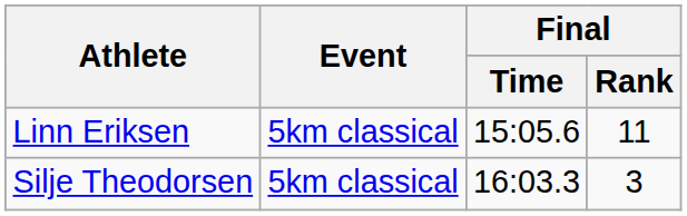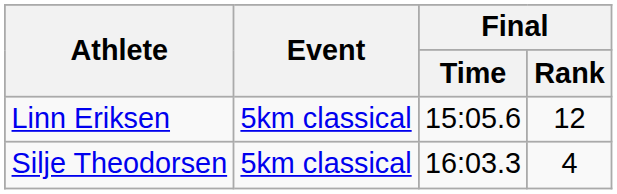Linn Eriksen | Final / Rank: 11 -> 12
Silje Theodorsen | Final / Rank: 3 -> 4
